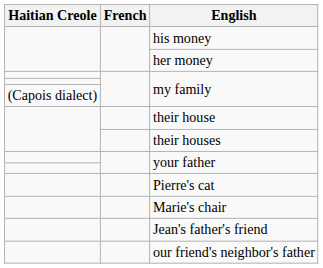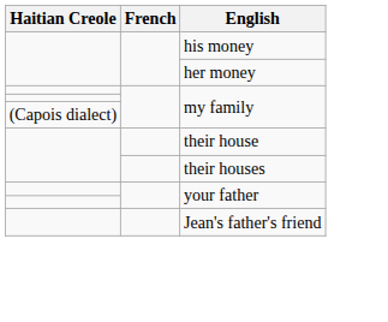- row: Pierre's cat
- row: Marie's chair
- row: our friend's neighbor's father
